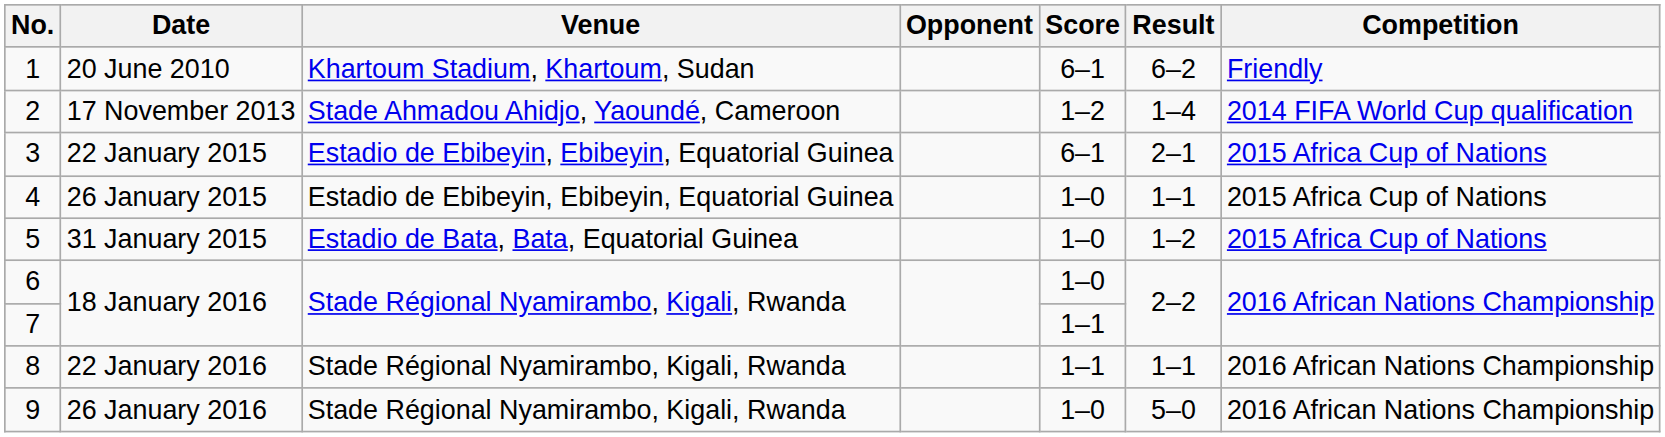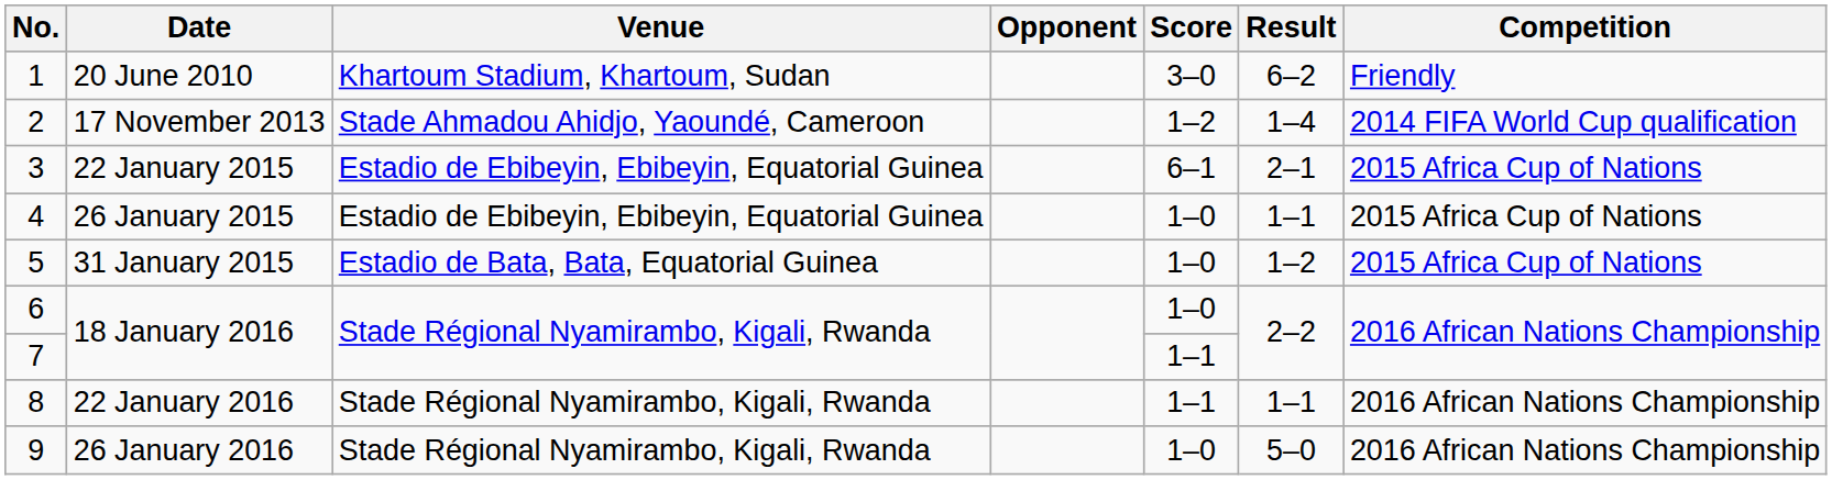1 | Score: 6–1 -> 3–0
